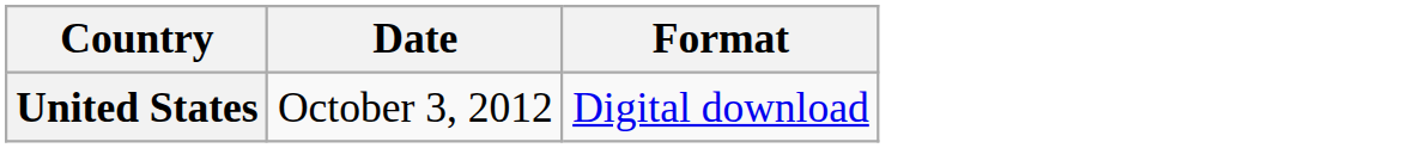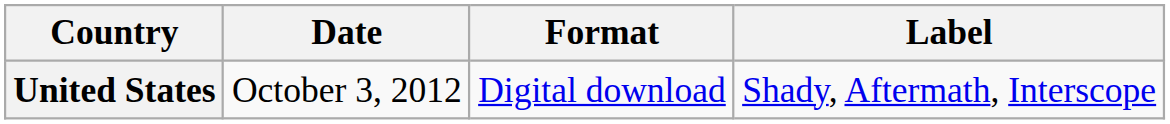+ column: Label | Shady, Aftermath, Interscope
